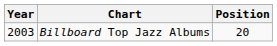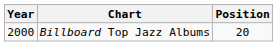Billboard Top Jazz Albums | Year: 2003 -> 2000
